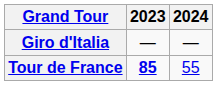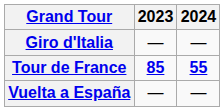Tour de France | 2024: normal -> bold
+ row: Vuelta a España | — | —
